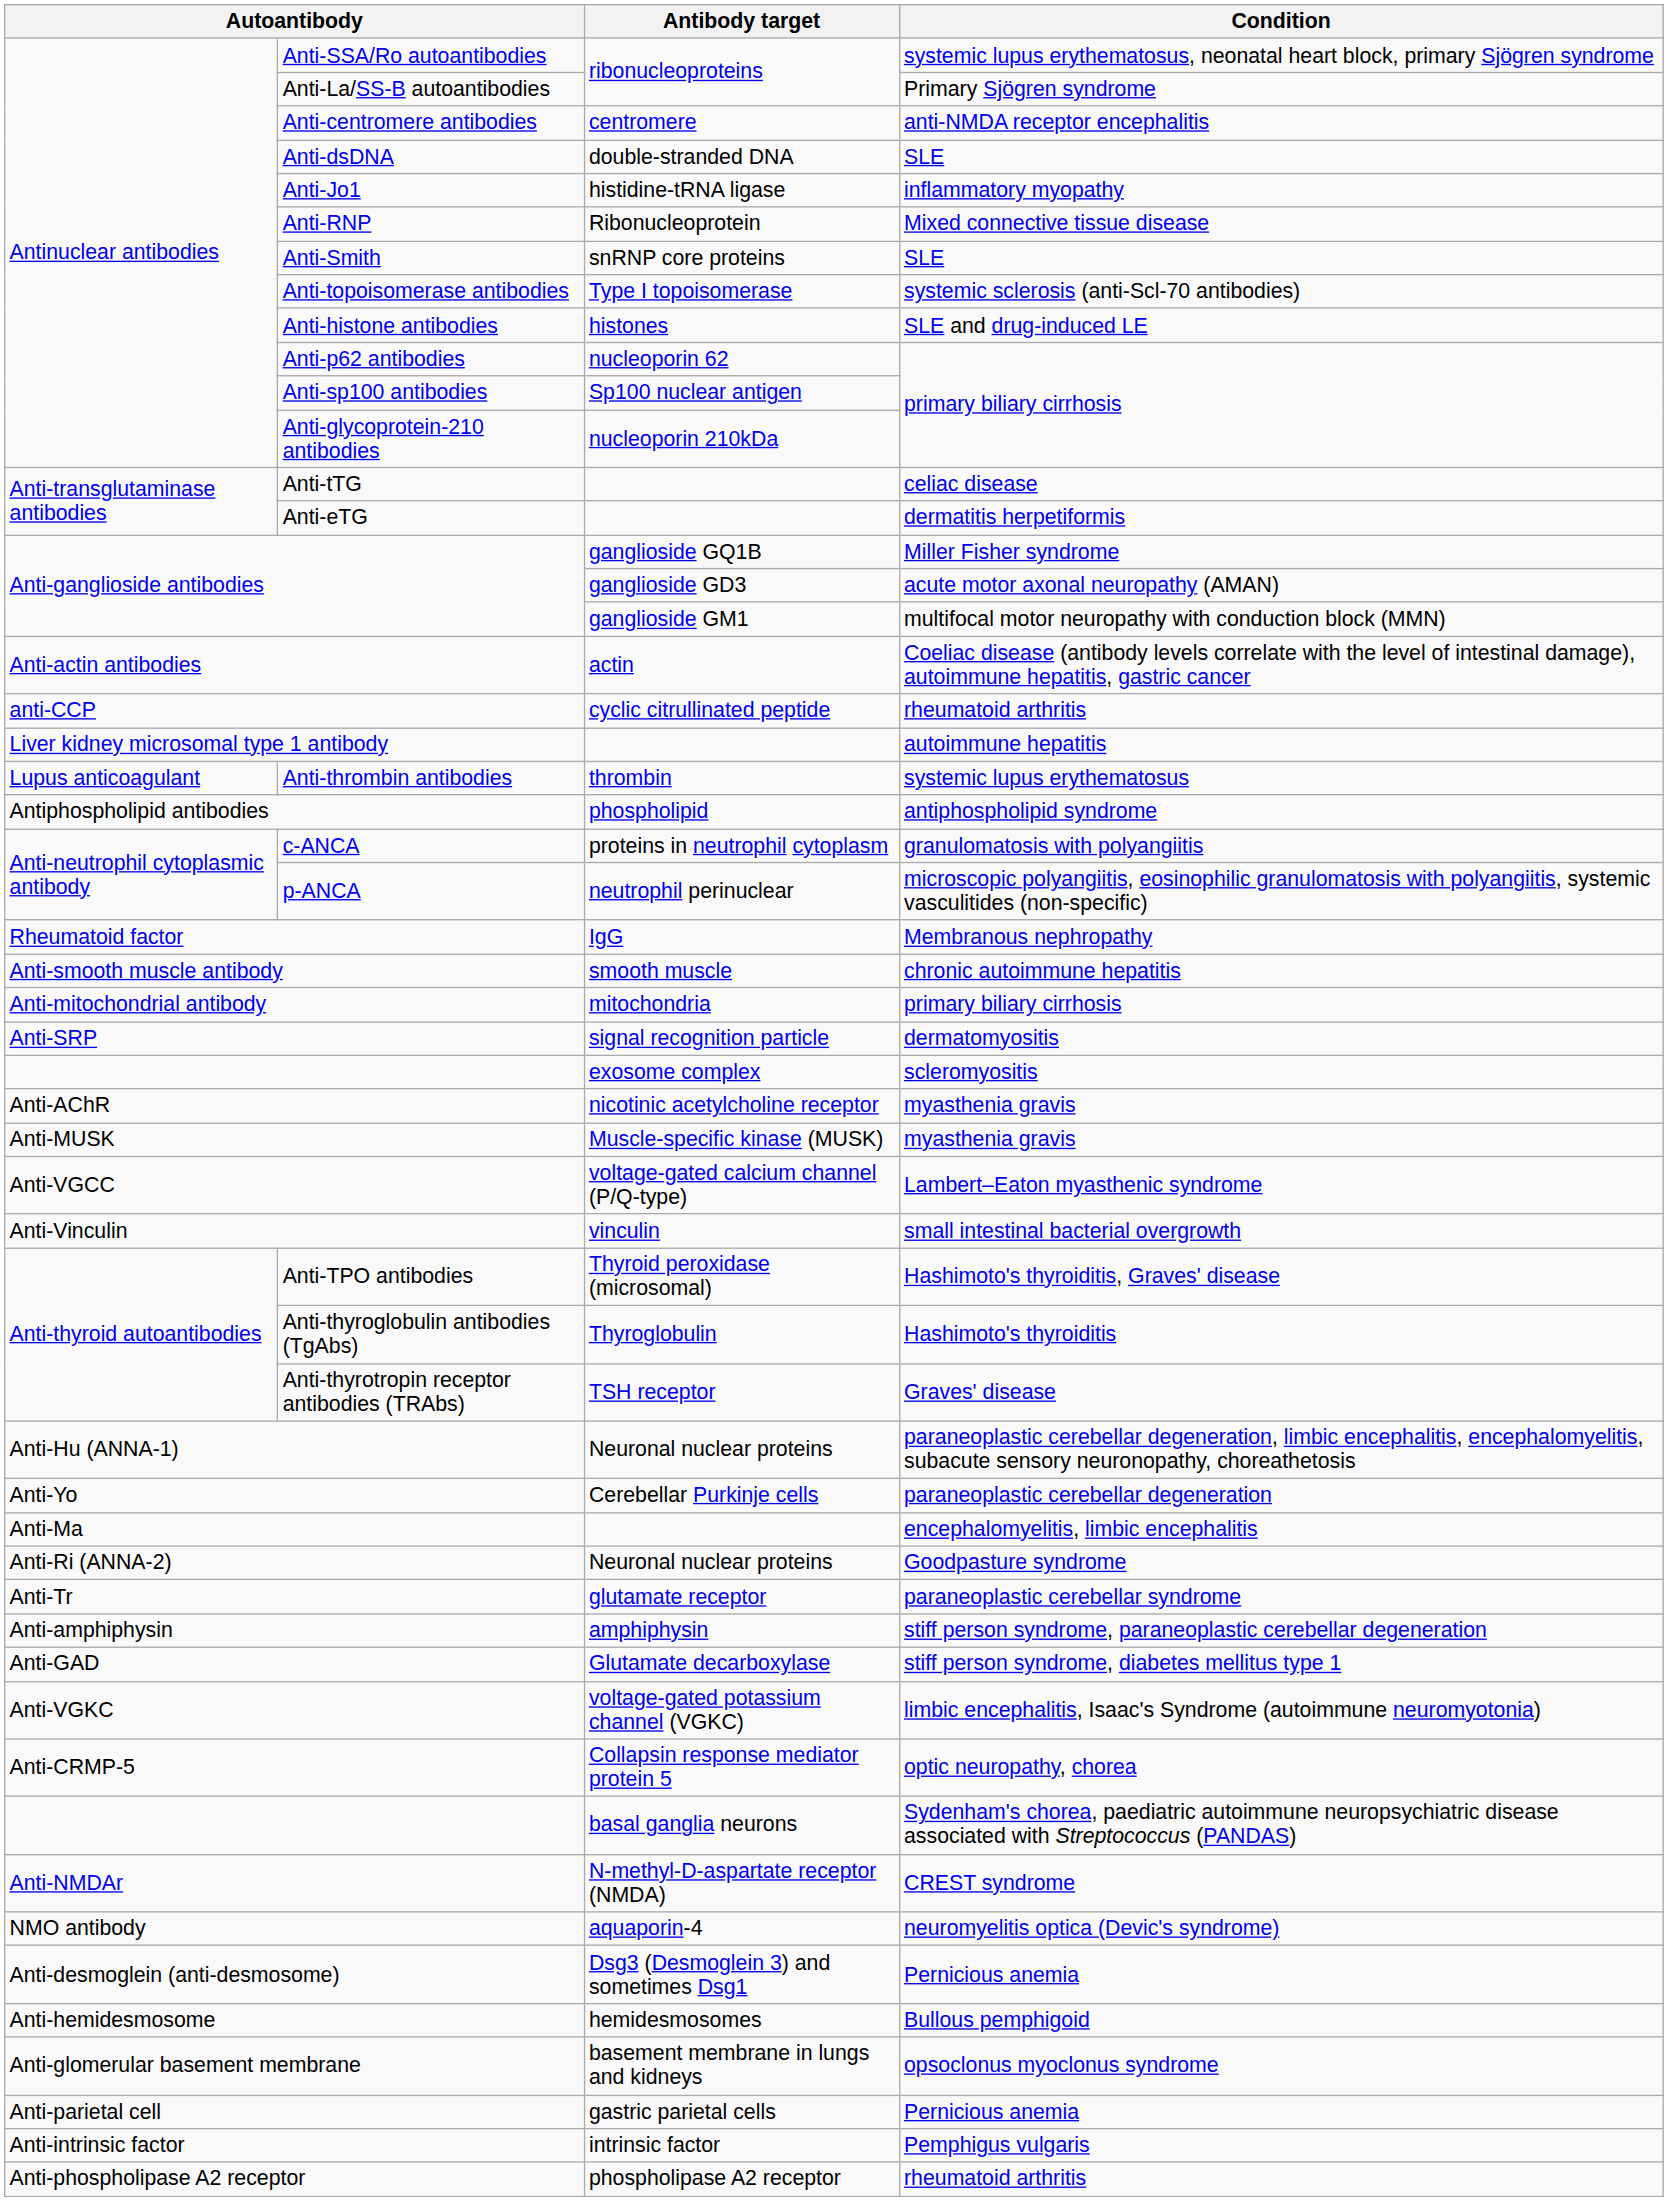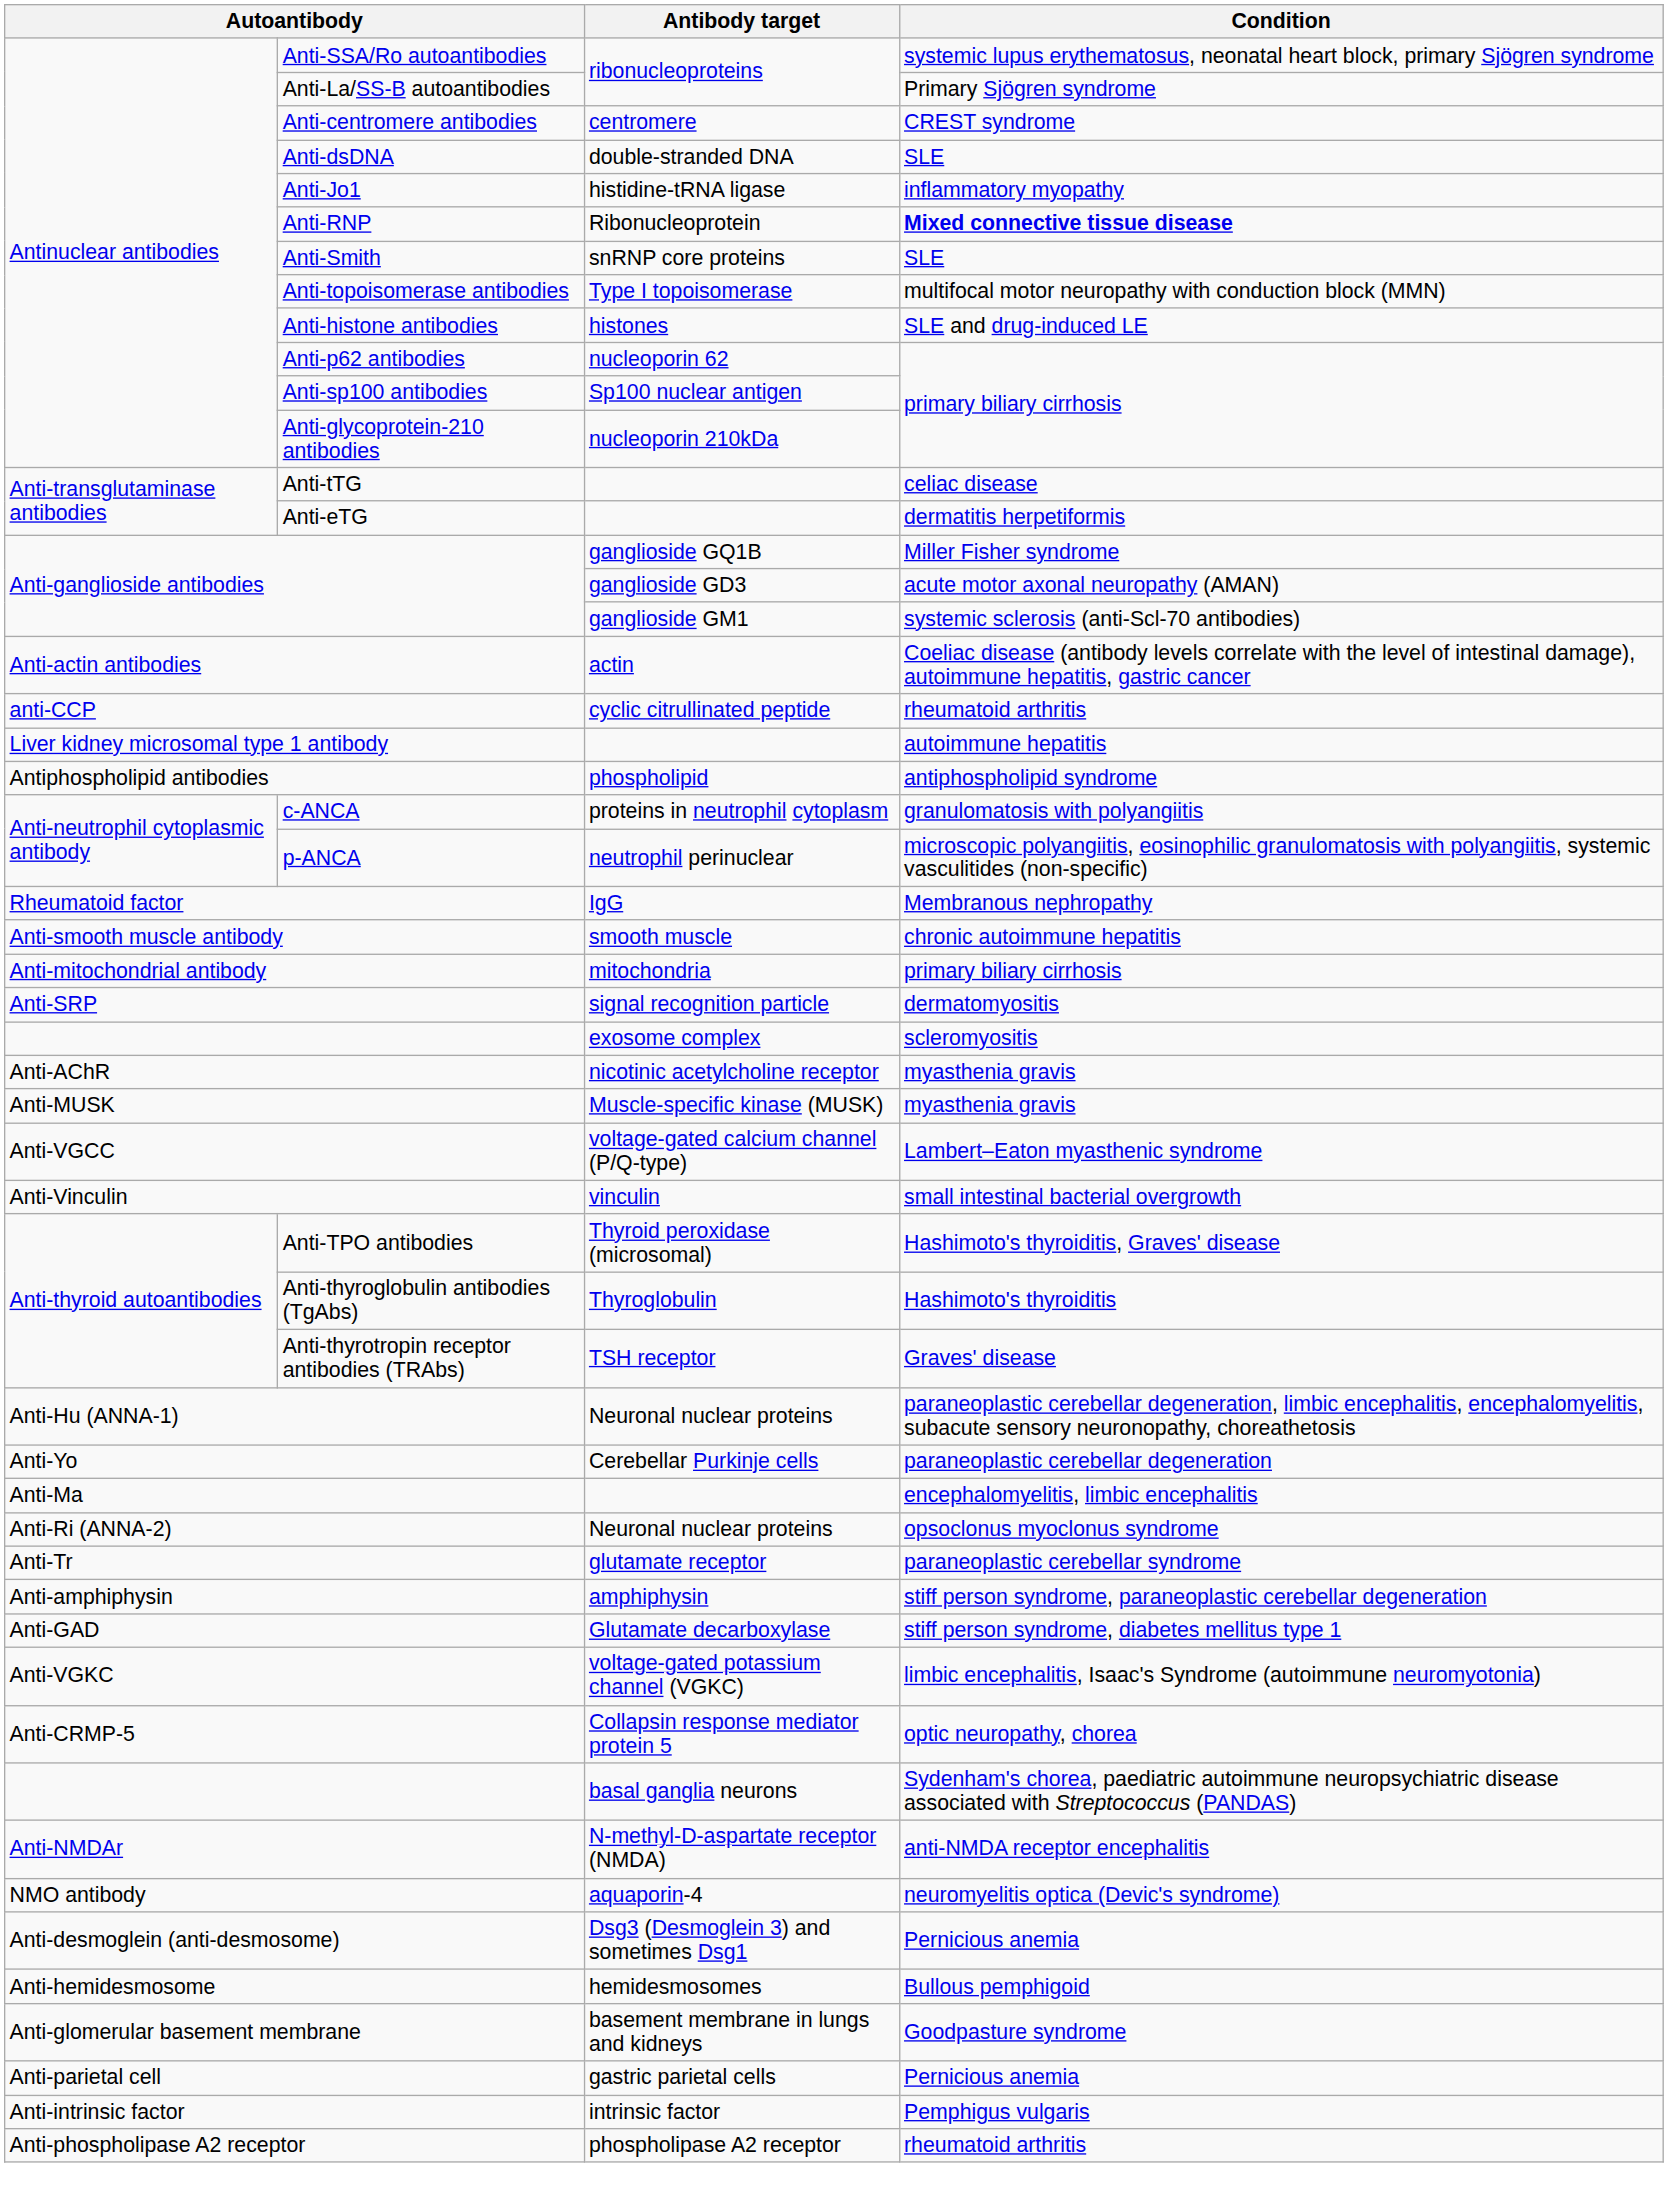Anti-centromere antibodies | Condition: anti-NMDA receptor encephalitis -> CREST syndrome
Anti-RNP | Condition: normal -> bold
Anti-topoisomerase antibodies | Condition: systemic sclerosis (anti-Scl-70 antibodies) -> multifocal motor neuropathy with conduction block (MMN)
Anti-ganglioside antibodies / ganglioside GM1 | Condition: multifocal motor neuropathy with conduction block (MMN) -> systemic sclerosis (anti-Scl-70 antibodies)
- row: Lupus anticoagulant | Anti-thrombin antibodies | thrombin | systemic lupus erythematosus
Anti-Ri (ANNA-2) | Condition: Goodpasture syndrome -> opsoclonus myoclonus syndrome
Anti-NMDAr | Condition: CREST syndrome -> anti-NMDA receptor encephalitis
Anti-glomerular basement membrane | Condition: opsoclonus myoclonus syndrome -> Goodpasture syndrome
